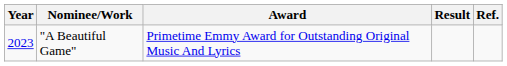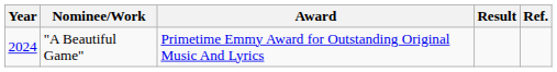"A Beautiful Game" | Year: 2023 -> 2024
